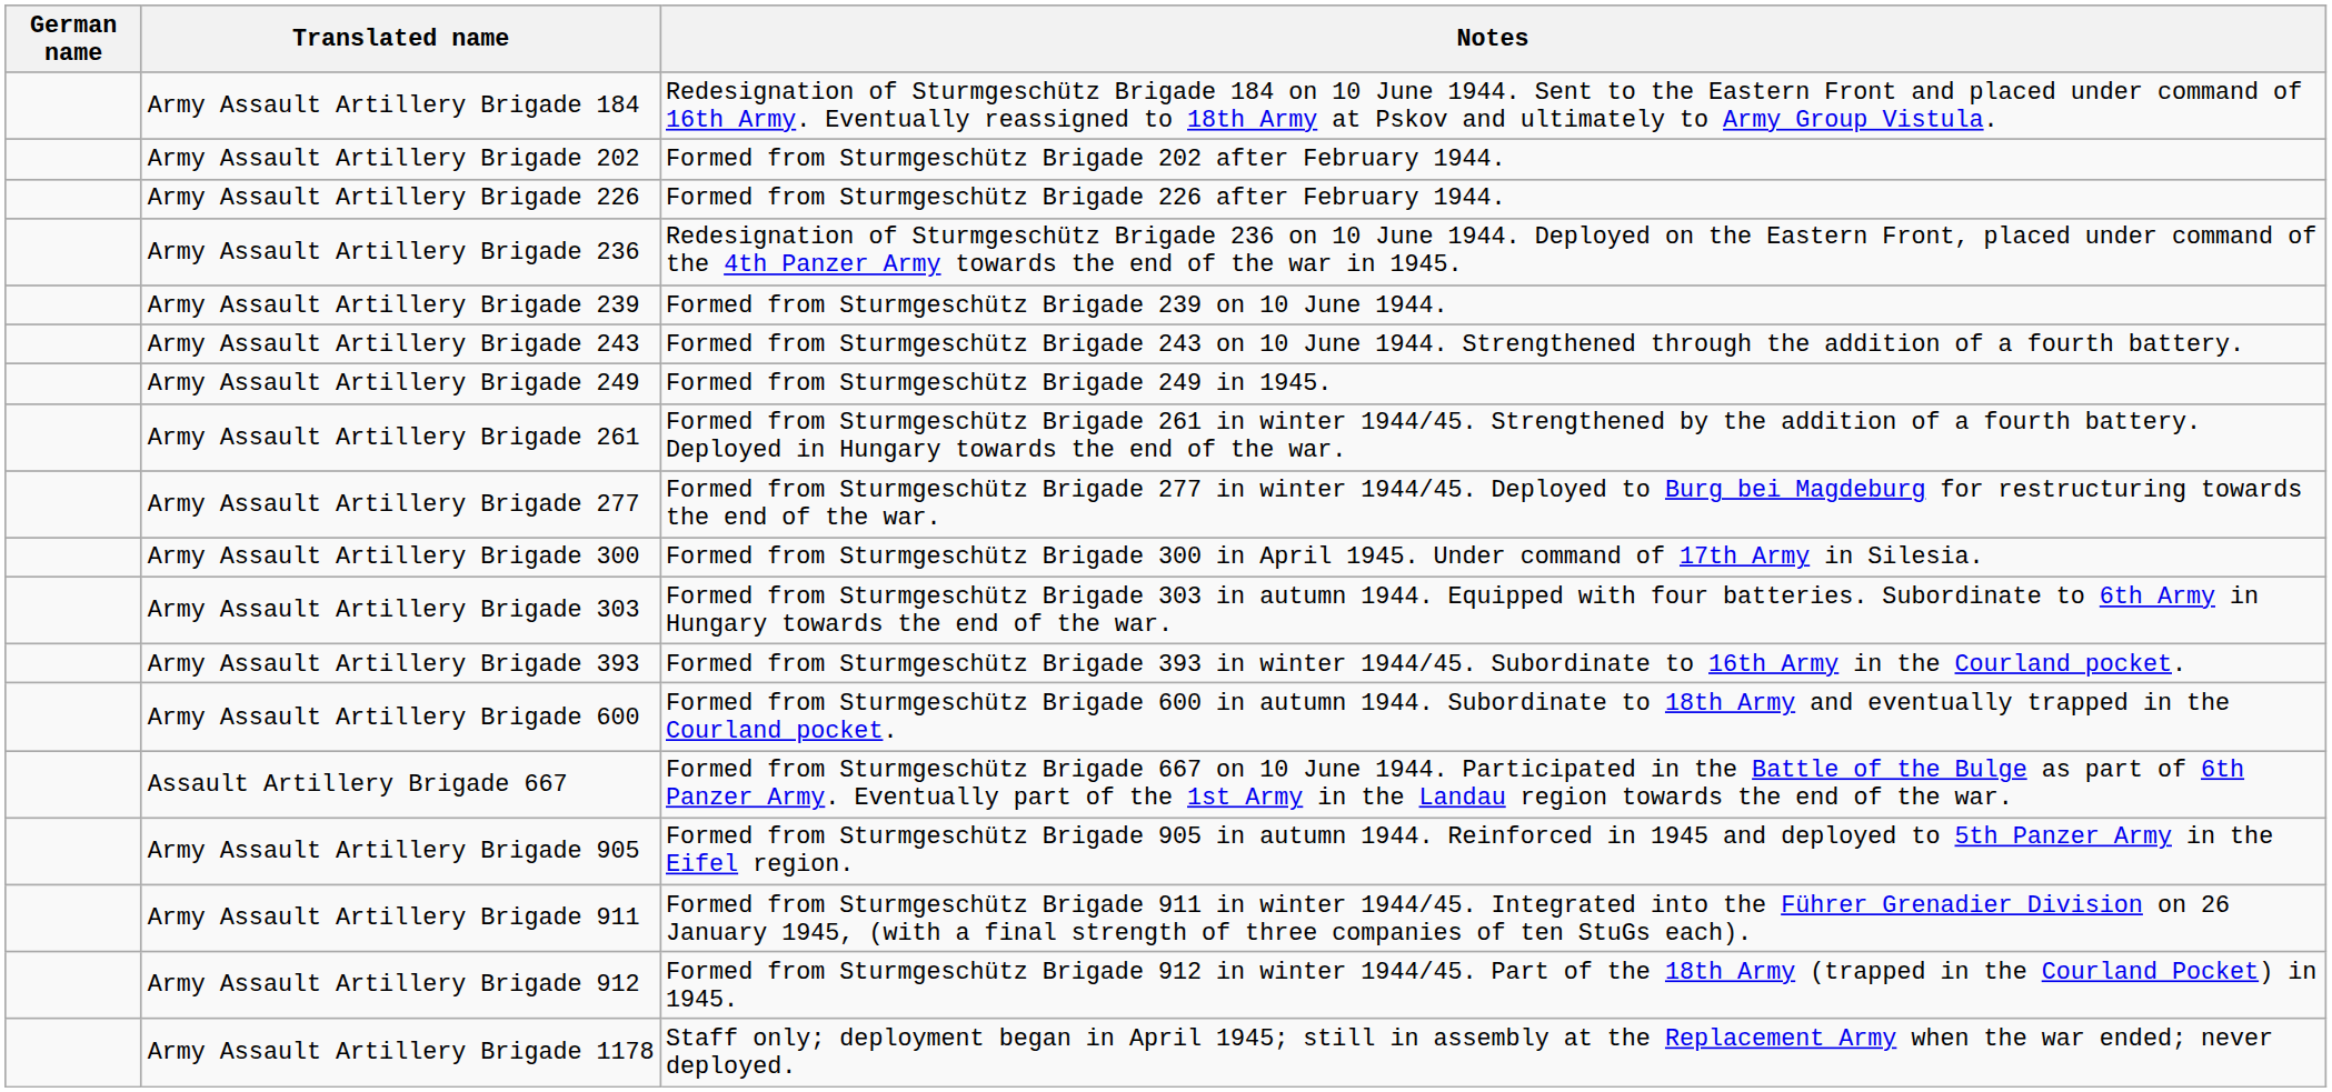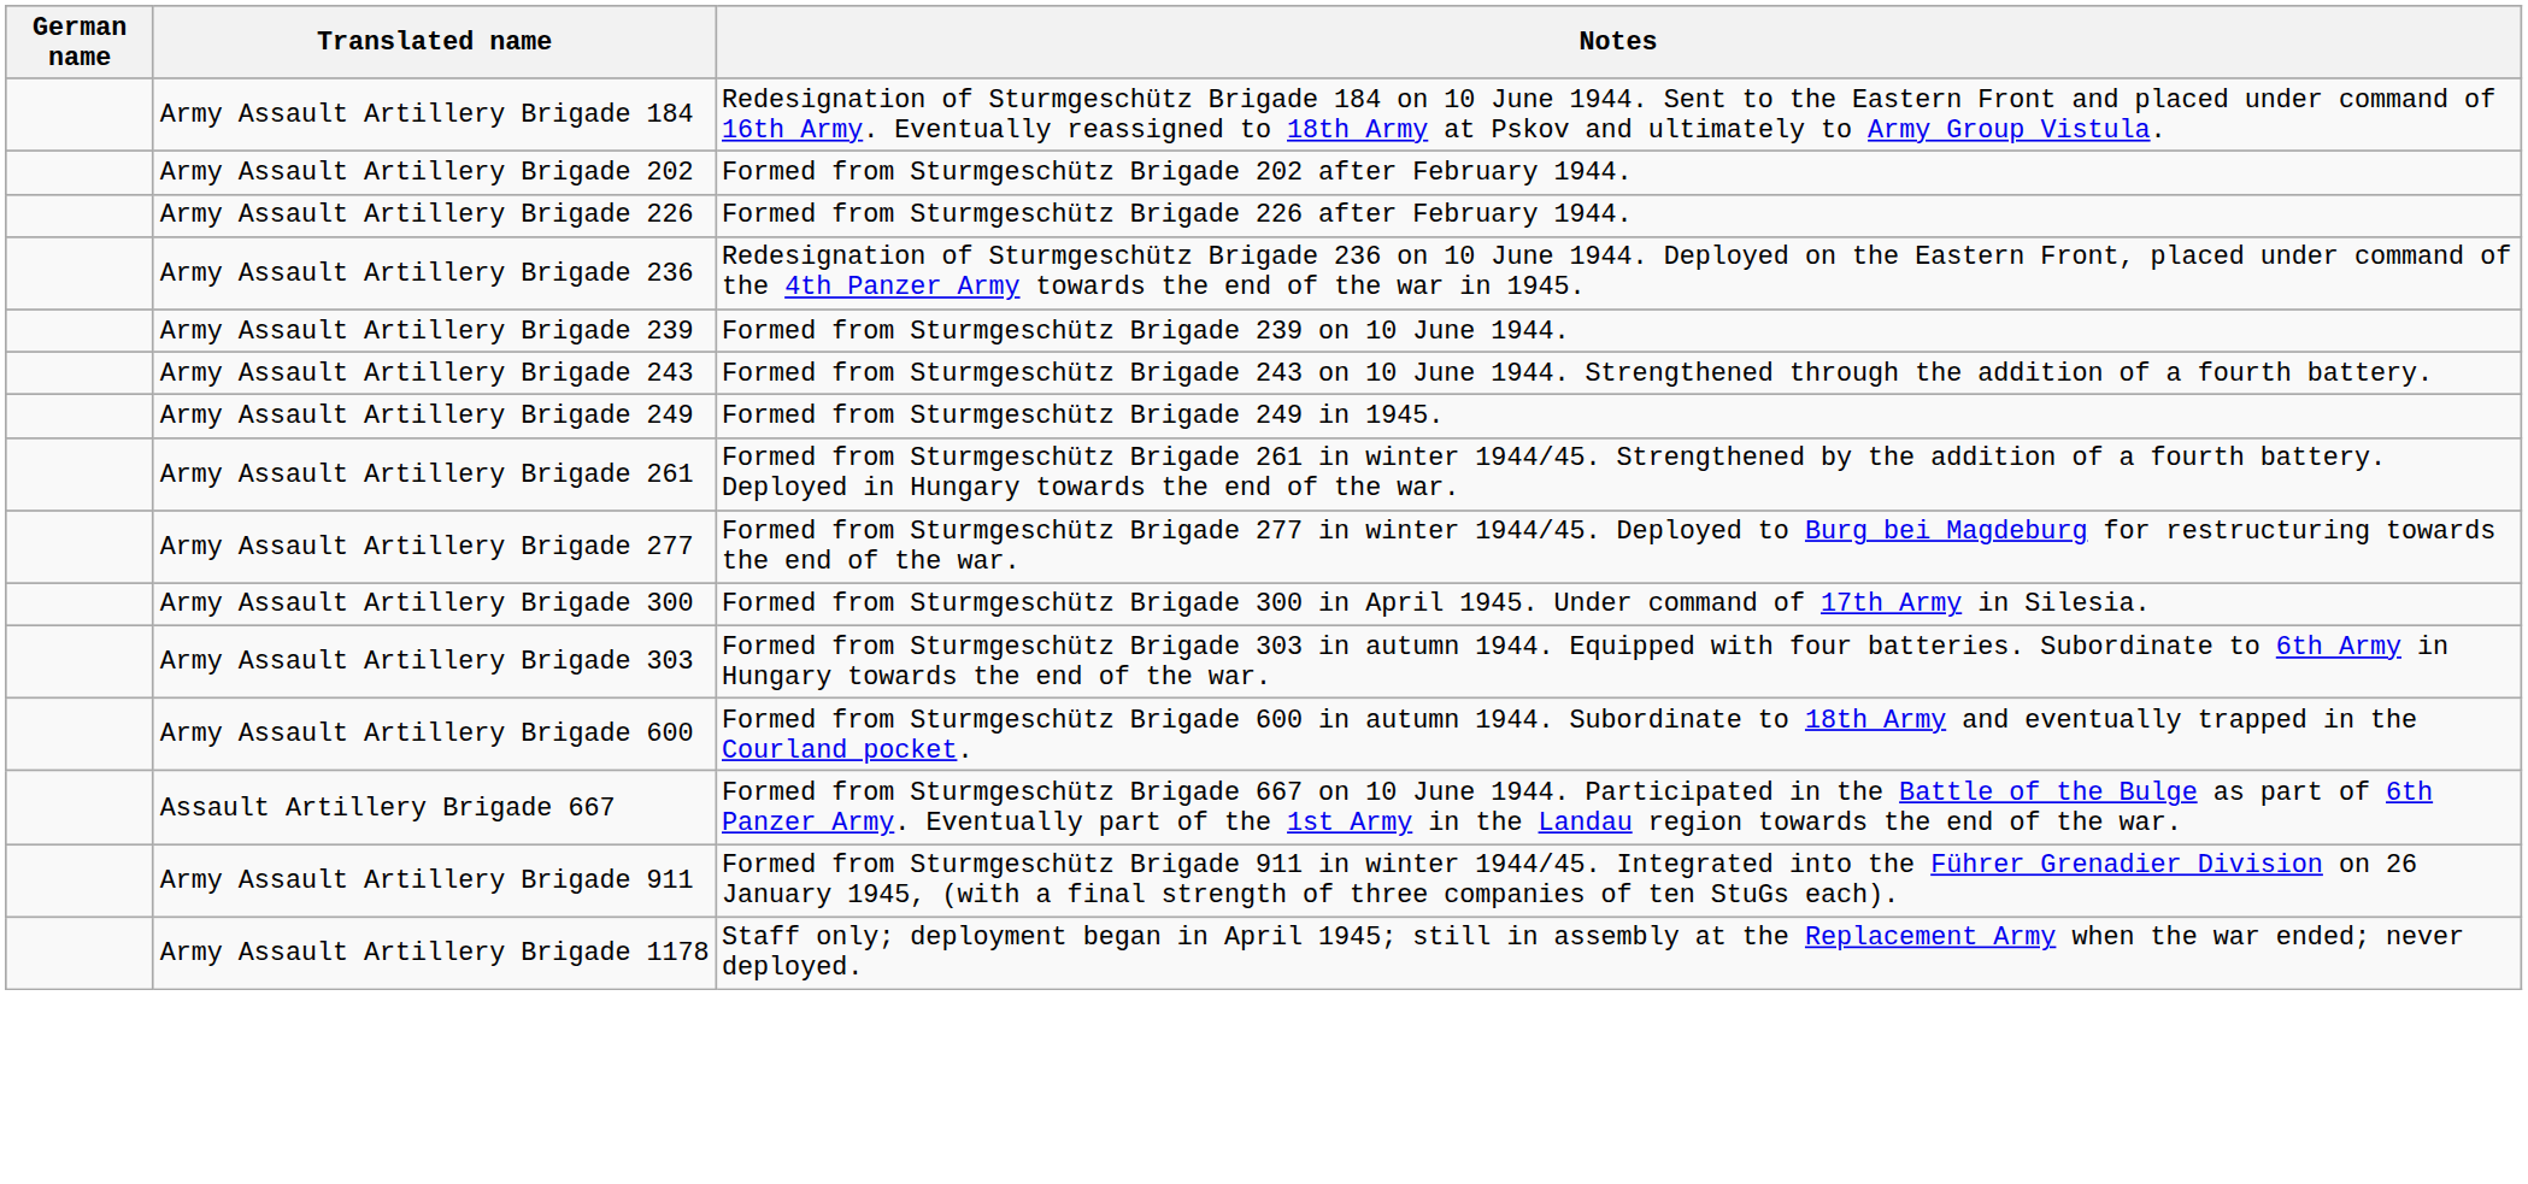- row: Army Assault Artillery Brigade 393 | Formed from Sturmgeschütz Brigade 393 in winter 1944/45. Subordinate to 16th Army in the Courland pocket.
- row: Army Assault Artillery Brigade 905 | Formed from Sturmgeschütz Brigade 905 in autumn 1944. Reinforced in 1945 and deployed to 5th Panzer Army in the Eifel region.
- row: Army Assault Artillery Brigade 912 | Formed from Sturmgeschütz Brigade 912 in winter 1944/45. Part of the 18th Army (trapped in the Courland Pocket) in 1945.
